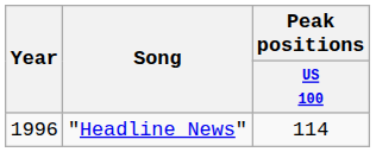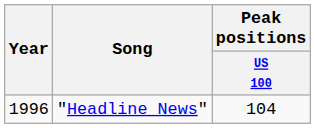"Headline News" | Peak positions / US 100: 114 -> 104
